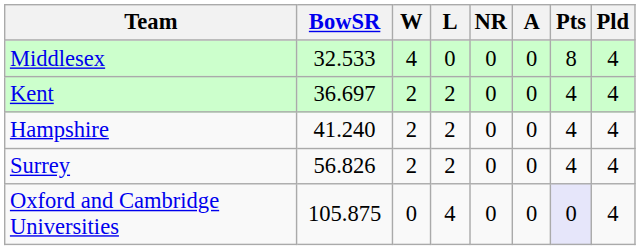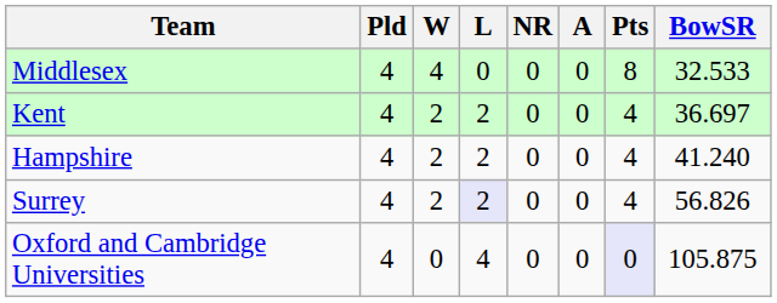columns swapped: Pld <-> BowSR
Surrey | L: no background -> lavender background
